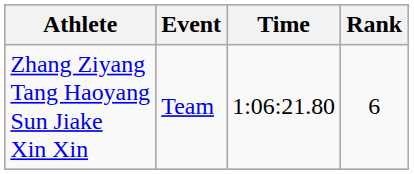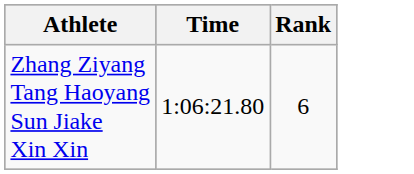- column: Event | Team
